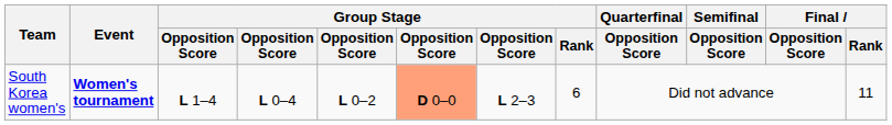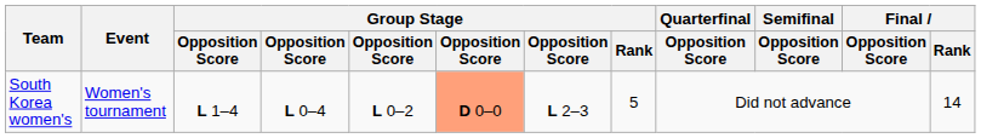South Korea women's | Event: bold -> normal
South Korea women's | Group Stage / Rank: 6 -> 5
South Korea women's | Final / Rank: 11 -> 14
